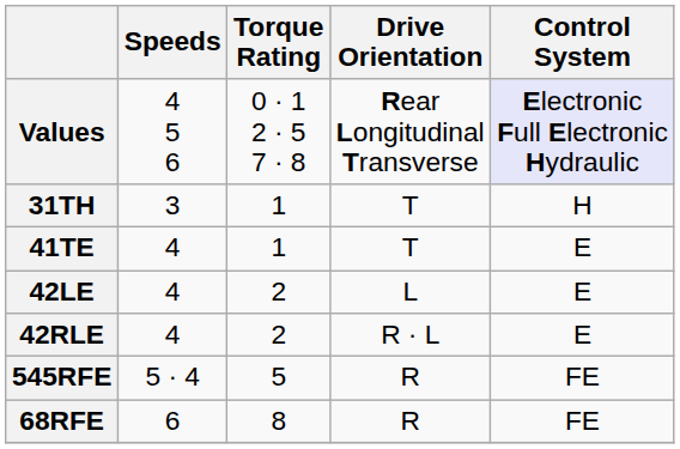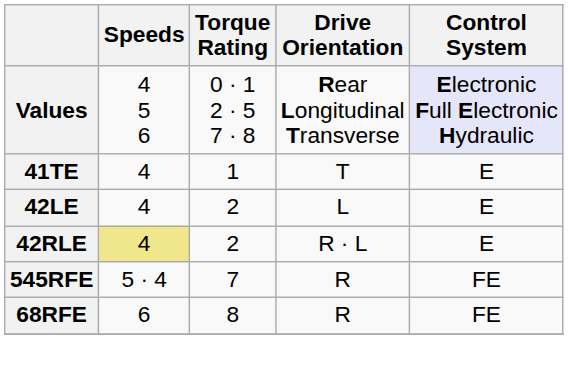- row: 31TH | 3 | 1 | T | H
42RLE | Speeds: no background -> khaki background
545RFE | Torque Rating: 5 -> 7
